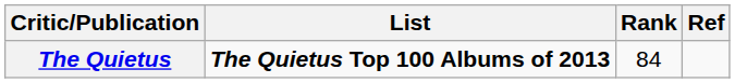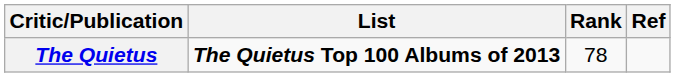The Quietus | Rank: 84 -> 78
